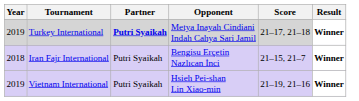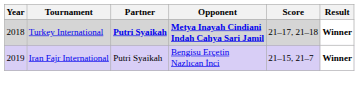Turkey International | Year: 2019 -> 2018
Turkey International | Opponent: normal -> bold
Iran Fajr International | Year: 2018 -> 2019
- row: 2019 | Vietnam International | Putri Syaikah | Hsieh Pei-shan Lin Xiao-min | 21–19, 21–16 | Winner
